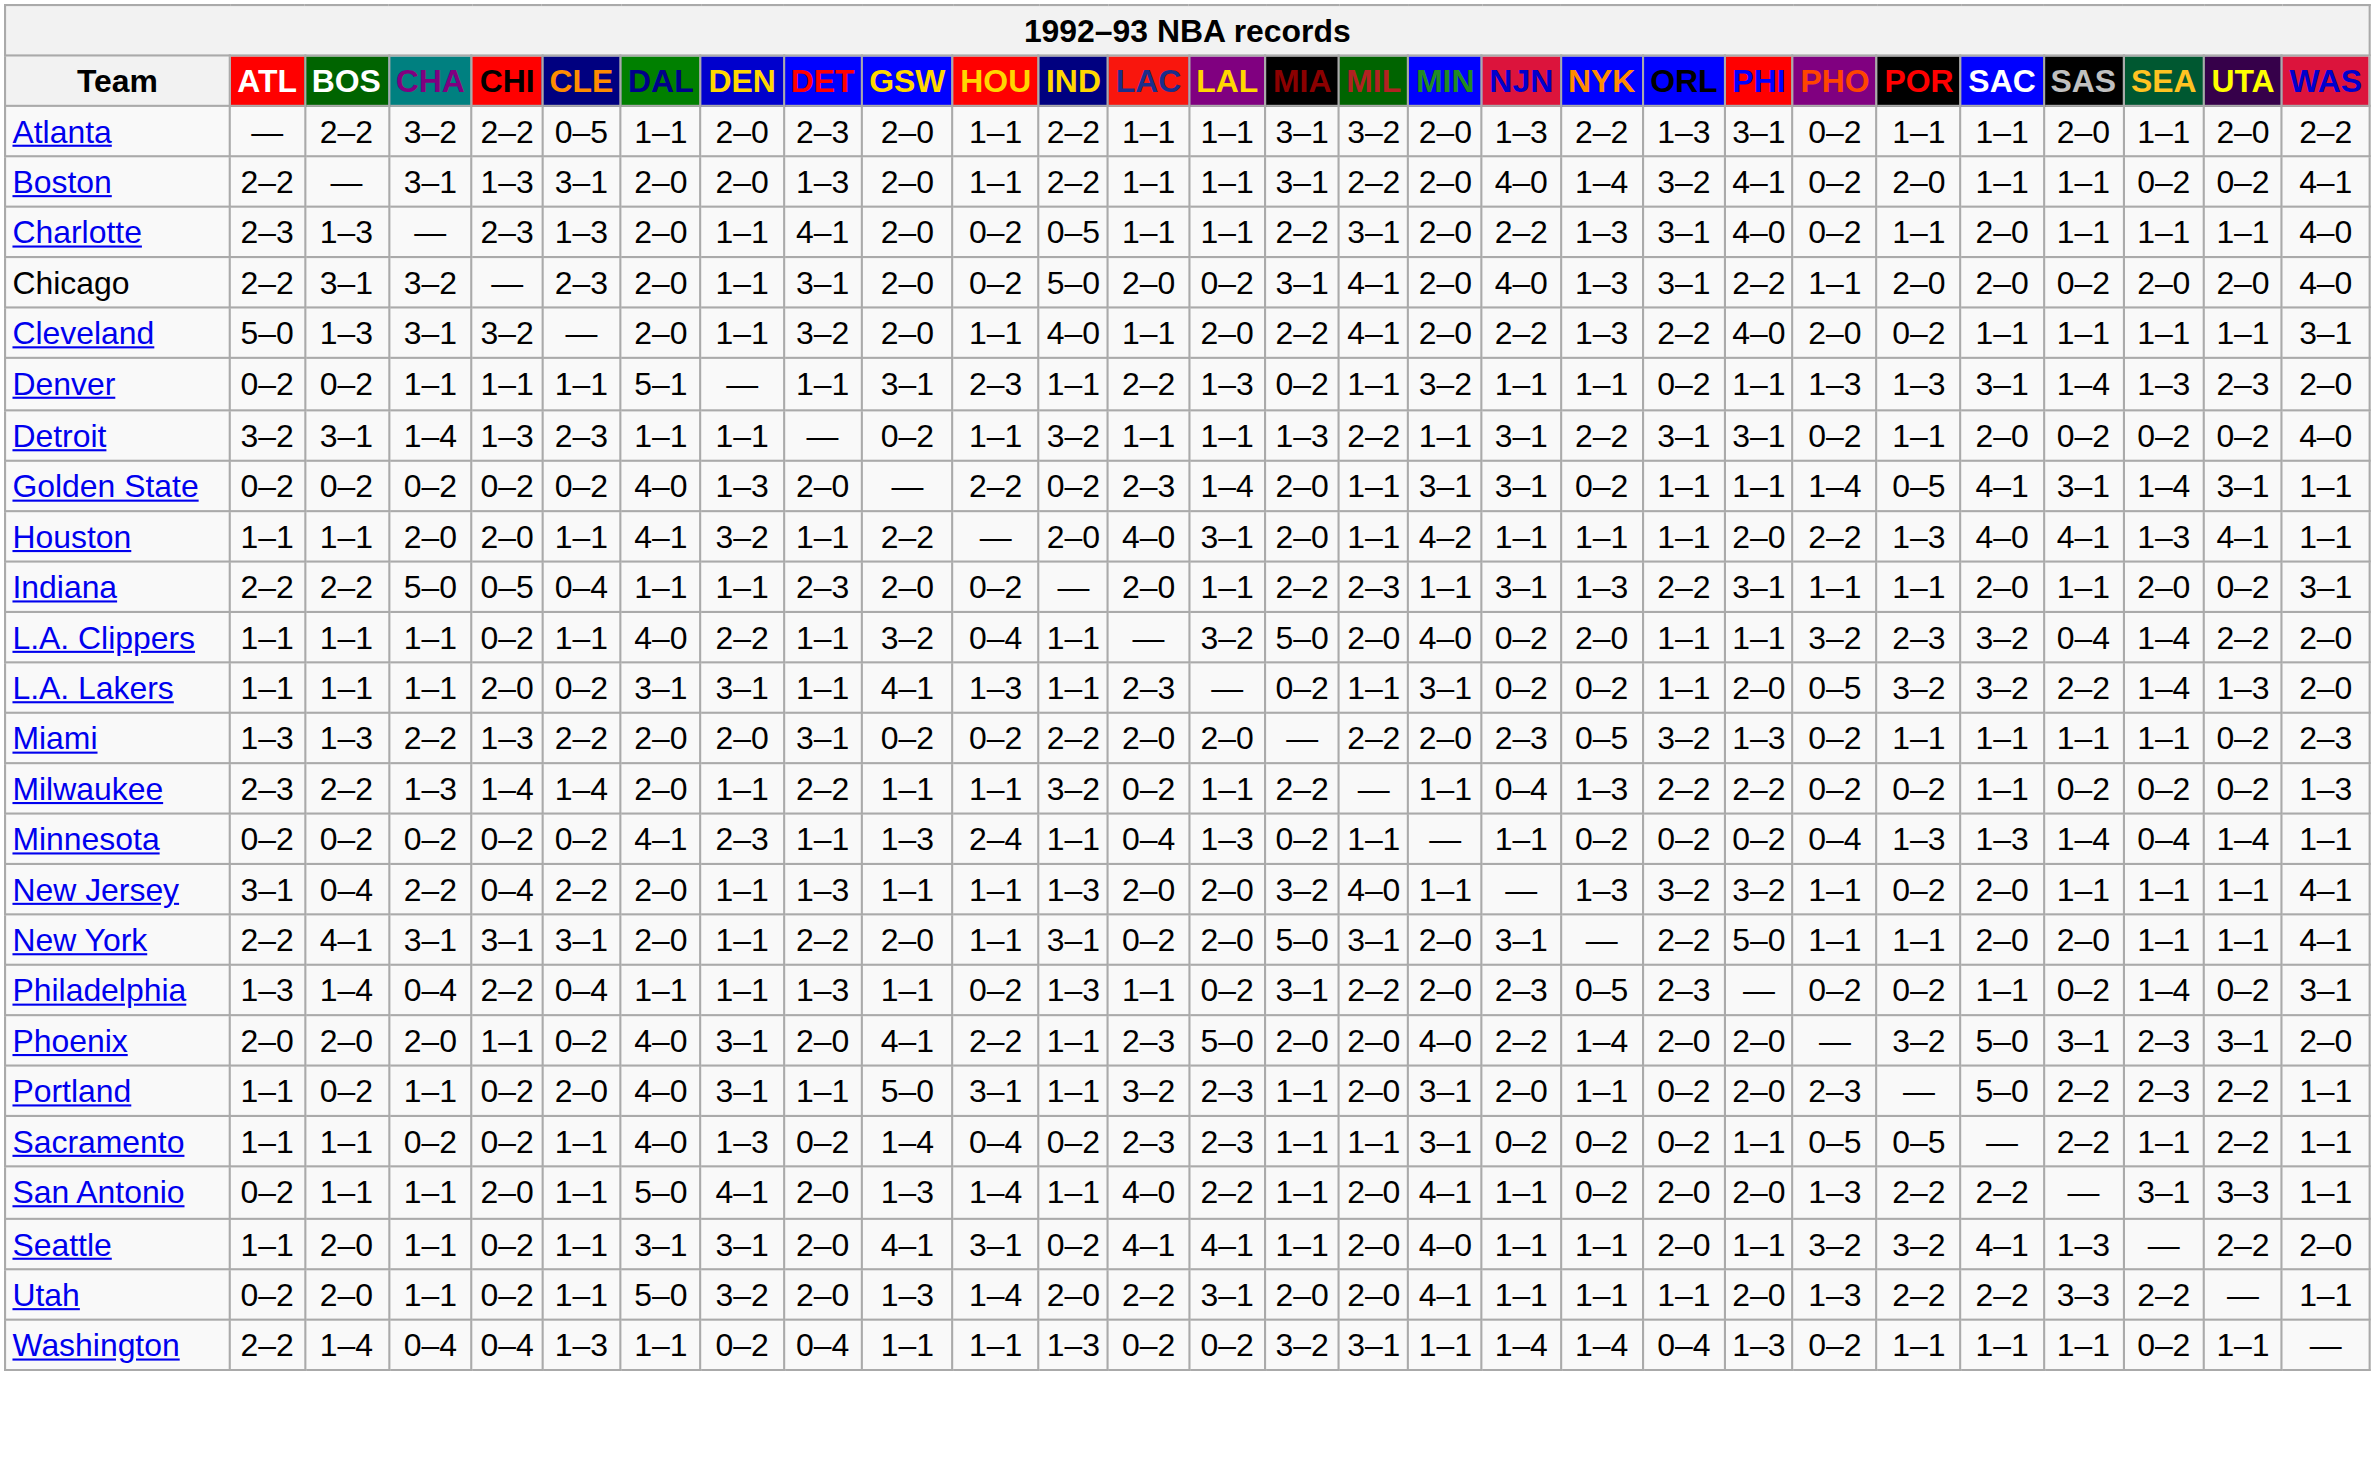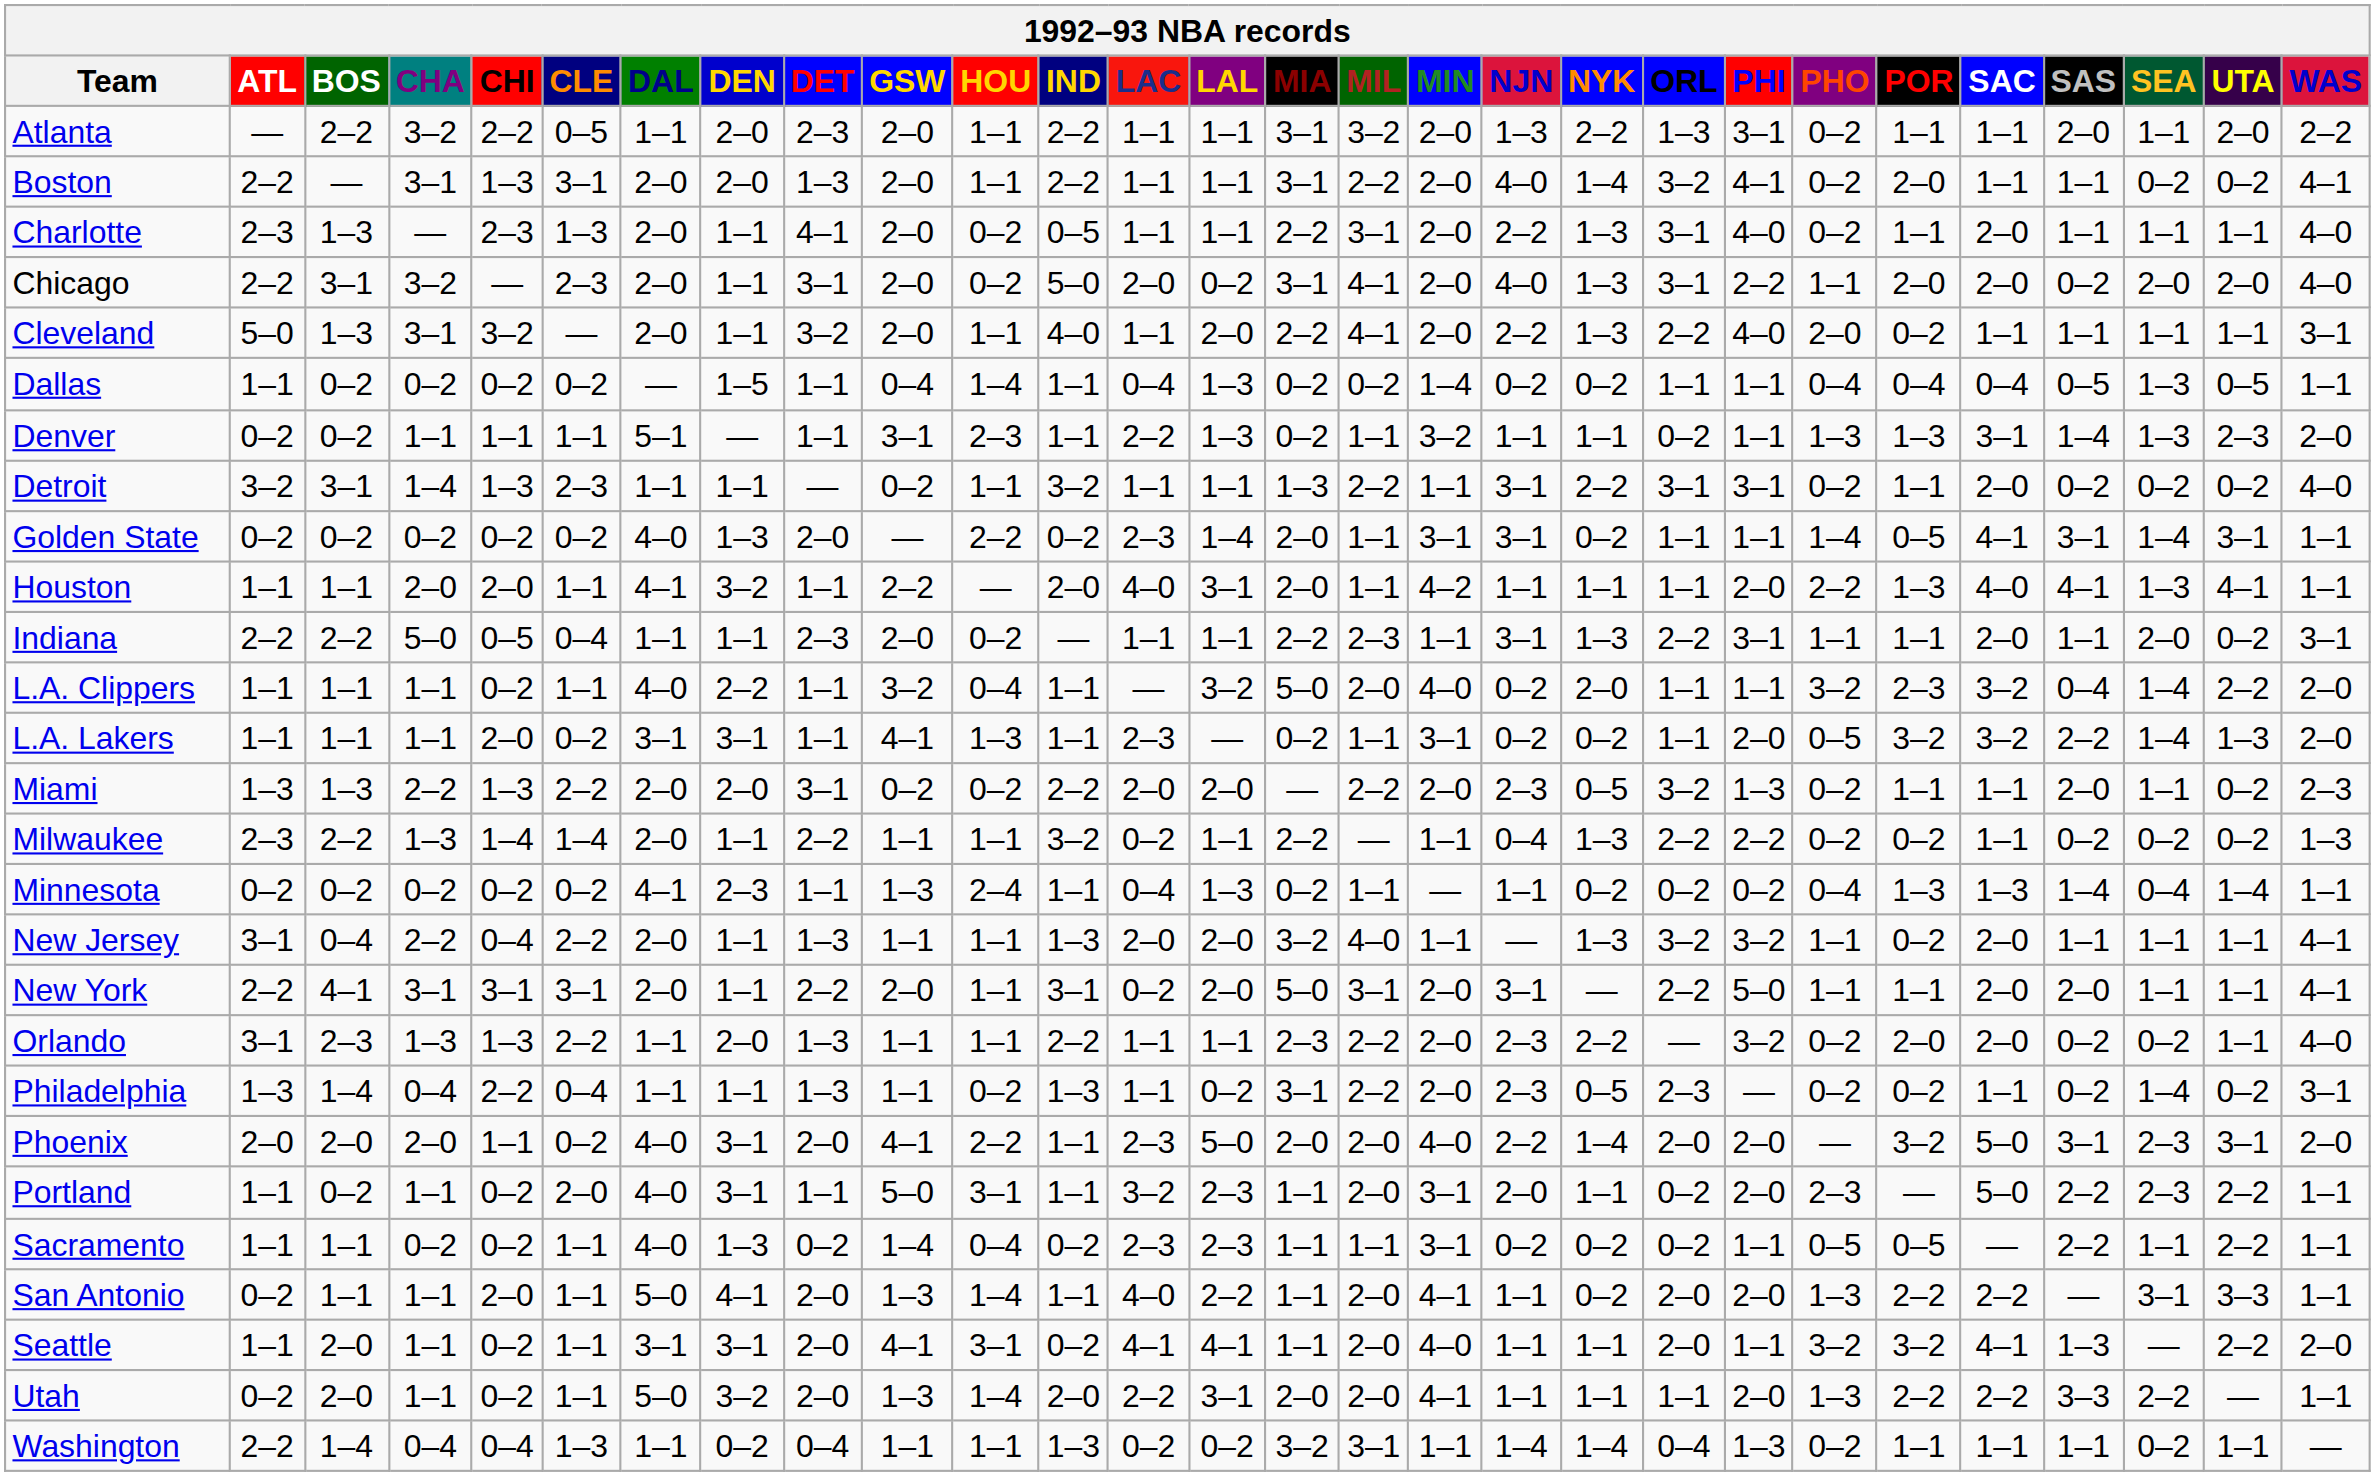+ row: Dallas | 1–1 | 0–2 | 0–2 | 0–2 | 0–2 | — | 1–5 | 1–1 | 0–4 | 1–4 | 1–1 | 0–4 | 1–3 | 0–2 | 0–2 | 1–4 | 0–2 | 0–2 | 1–1 | 1–1 | 0–4 | 0–4 | 0–4 | 0–5 | 1–3 | 0–5 | 1–1
Indiana | LAC: 2–0 -> 1–1
Miami | SAS: 1–1 -> 2–0
+ row: Orlando | 3–1 | 2–3 | 1–3 | 1–3 | 2–2 | 1–1 | 2–0 | 1–3 | 1–1 | 1–1 | 2–2 | 1–1 | 1–1 | 2–3 | 2–2 | 2–0 | 2–3 | 2–2 | — | 3–2 | 0–2 | 2–0 | 2–0 | 0–2 | 0–2 | 1–1 | 4–0
